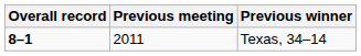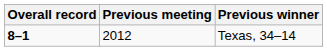Texas, 34–14 | Previous meeting: 2011 -> 2012
